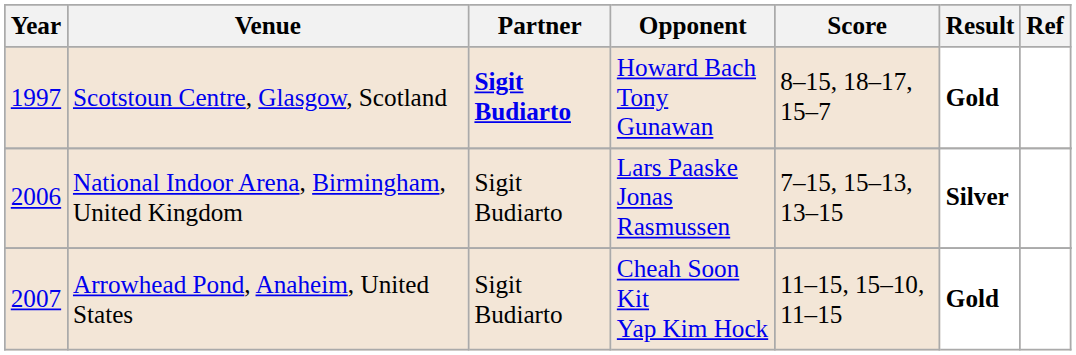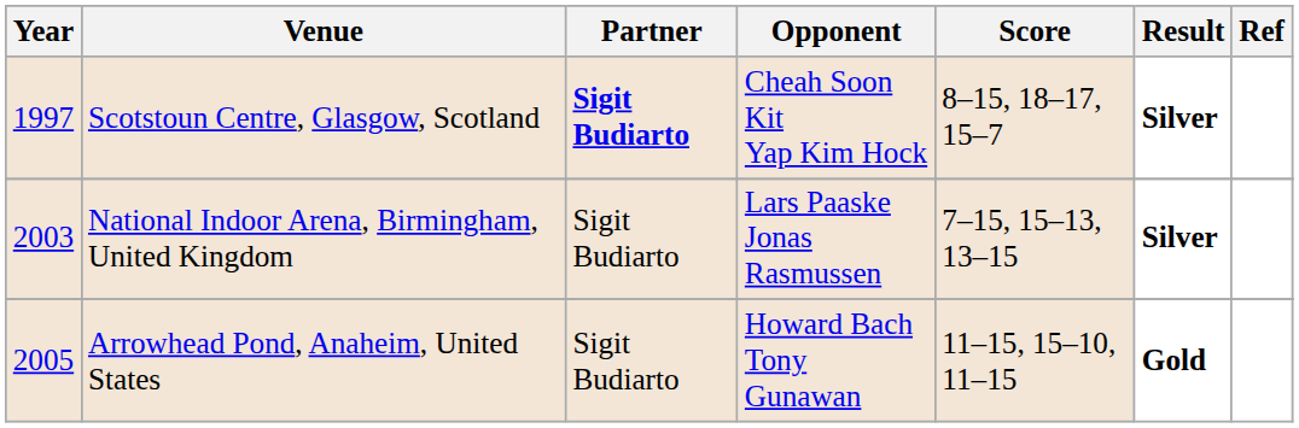Scotstoun Centre, Glasgow, Scotland | Opponent: Howard Bach Tony Gunawan -> Cheah Soon Kit Yap Kim Hock
Scotstoun Centre, Glasgow, Scotland | Result: Gold -> Silver
National Indoor Arena, Birmingham, United Kingdom | Year: 2006 -> 2003
Arrowhead Pond, Anaheim, United States | Year: 2007 -> 2005
Arrowhead Pond, Anaheim, United States | Opponent: Cheah Soon Kit Yap Kim Hock -> Howard Bach Tony Gunawan
